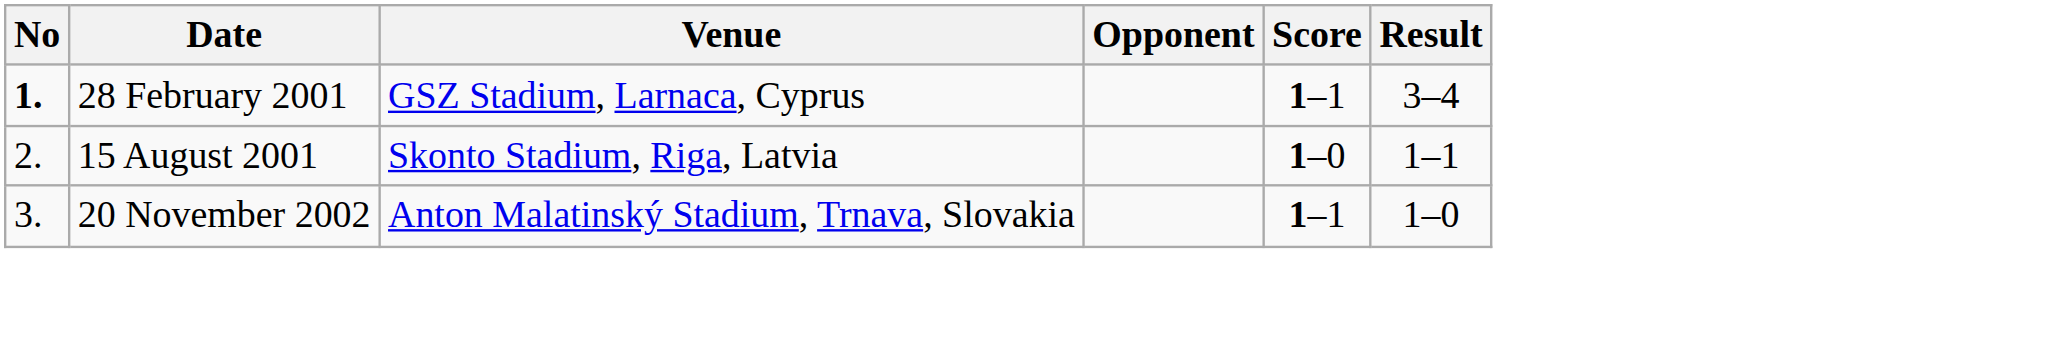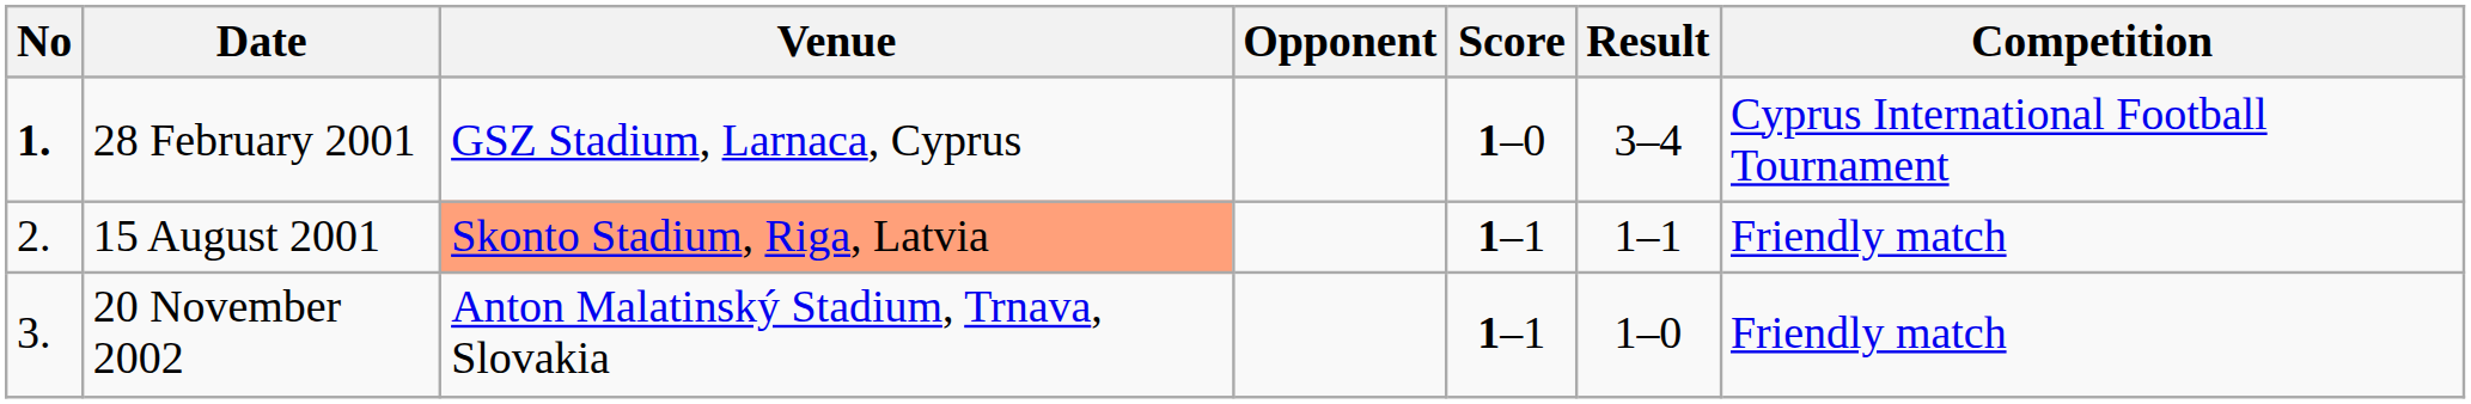+ column: Competition | Cyprus International Football Tournament | Friendly match | Friendly match
28 February 2001 | Score: 1–1 -> 1–0
15 August 2001 | Venue: no background -> lightsalmon background
15 August 2001 | Score: 1–0 -> 1–1
